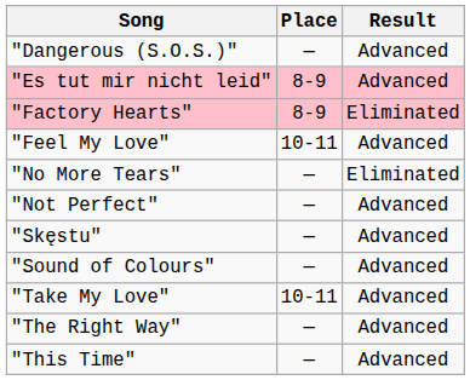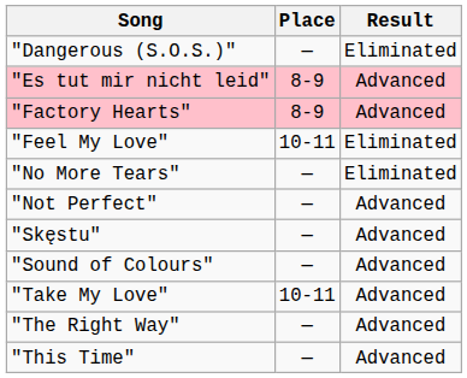"Dangerous (S.O.S.)" | Result: Advanced -> Eliminated
"Factory Hearts" | Result: Eliminated -> Advanced
"Feel My Love" | Result: Advanced -> Eliminated
